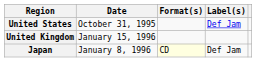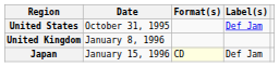United Kingdom | Date: January 15, 1996 -> January 8, 1996
Japan | Date: January 8, 1996 -> January 15, 1996
